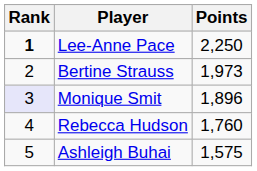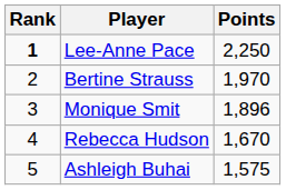Bertine Strauss | Points: 1,973 -> 1,970
Monique Smit | Rank: lavender background -> no background
Rebecca Hudson | Points: 1,760 -> 1,670
